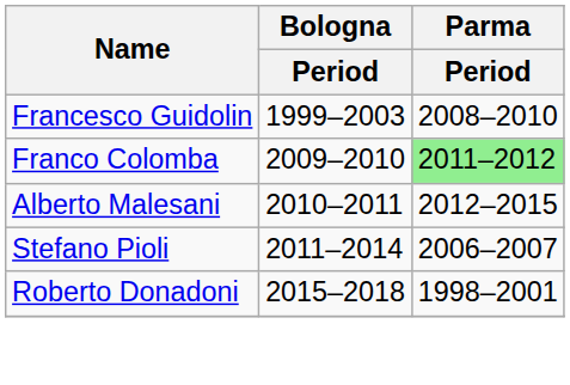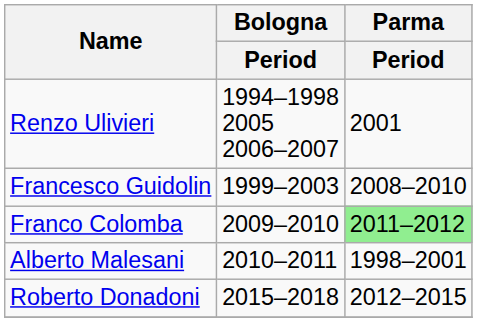+ row: Renzo Ulivieri | 1994–1998 2005 2006–2007 | 2001
Alberto Malesani | Parma / Period: 2012–2015 -> 1998–2001
- row: Stefano Pioli | 2011–2014 | 2006–2007
Roberto Donadoni | Parma / Period: 1998–2001 -> 2012–2015
